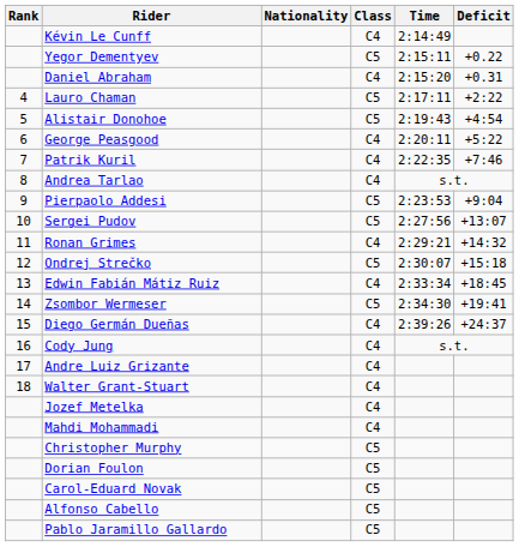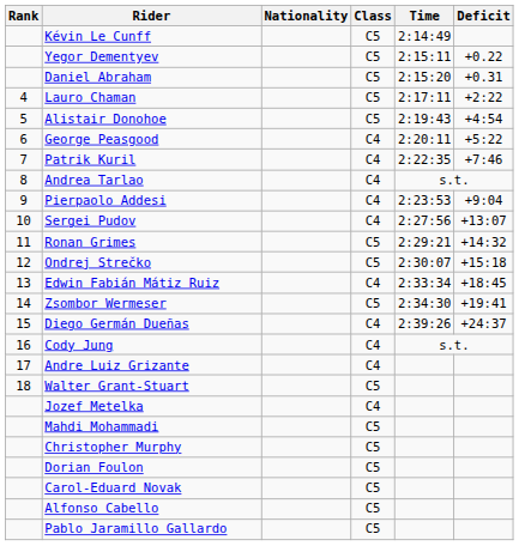Kévin Le Cunff | Class: C4 -> C5
Daniel Abraham | Class: C4 -> C5
Pierpaolo Addesi | Class: C5 -> C4
Sergei Pudov | Class: C5 -> C4
Ronan Grimes | Class: C4 -> C5
Walter Grant-Stuart | Class: C4 -> C5
Mahdi Mohammadi | Class: C4 -> C5
